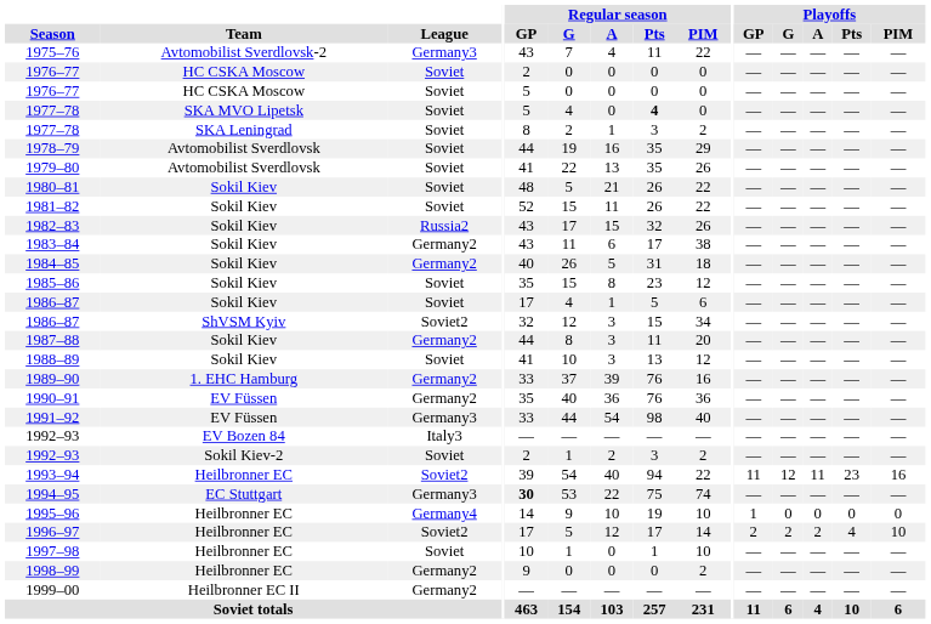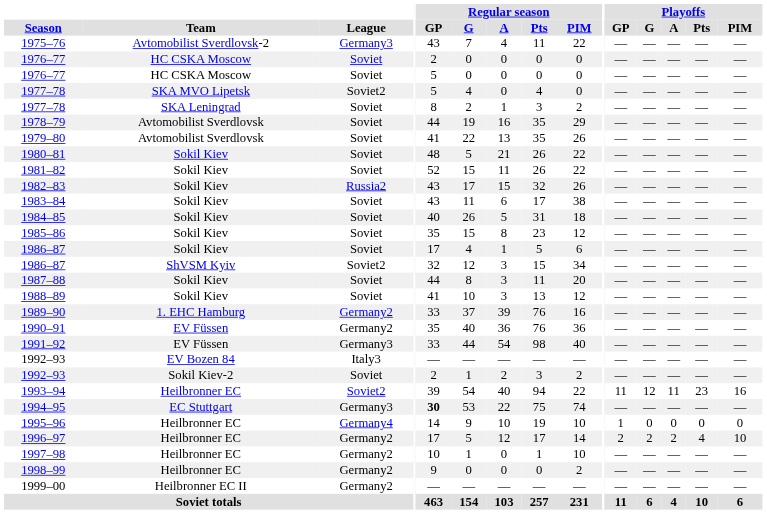1977–78 / SKA MVO Lipetsk | League: Soviet -> Soviet2
1977–78 / SKA MVO Lipetsk | Regular season / Pts: bold -> normal
1983–84 | League: Germany2 -> Soviet
1984–85 | League: Germany2 -> Soviet
1987–88 | League: Germany2 -> Soviet
1996–97 | League: Soviet2 -> Germany2
1997–98 | League: Soviet -> Germany2
